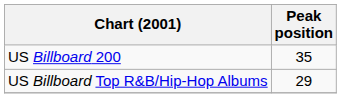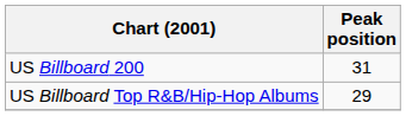US Billboard 200 | Peak position: 35 -> 31
